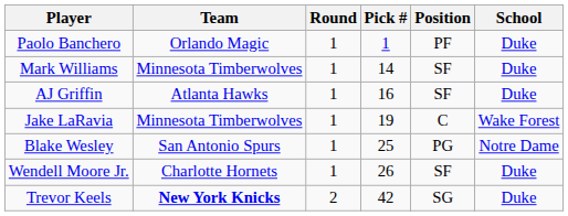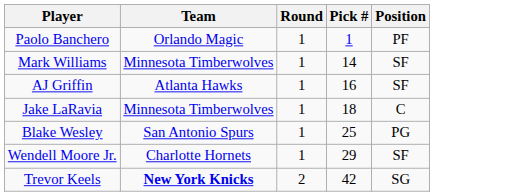- column: School | Duke | Duke | Duke | Wake Forest | Notre Dame | Duke | Duke
Jake LaRavia | Pick #: 19 -> 18
Wendell Moore Jr. | Pick #: 26 -> 29
